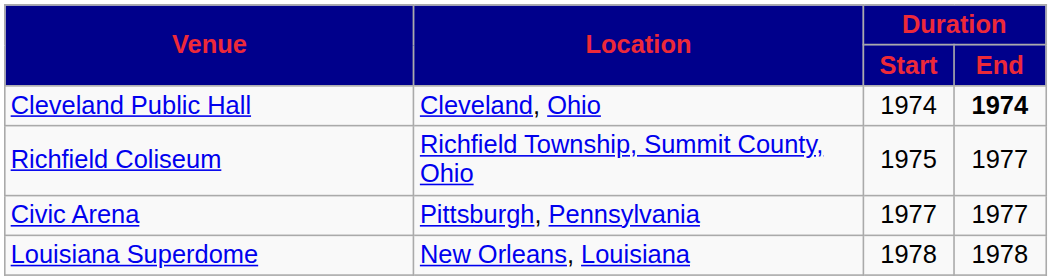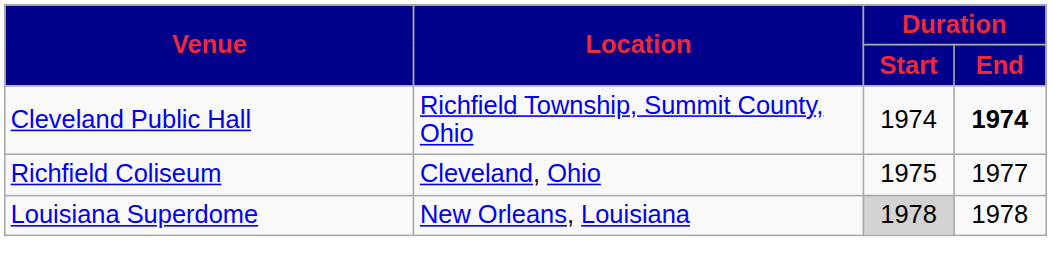Cleveland Public Hall | Location: Cleveland, Ohio -> Richfield Township, Summit County, Ohio
Richfield Coliseum | Location: Richfield Township, Summit County, Ohio -> Cleveland, Ohio
- row: Civic Arena | Pittsburgh, Pennsylvania | 1977 | 1977
Louisiana Superdome | Duration / Start: no background -> lightgrey background
